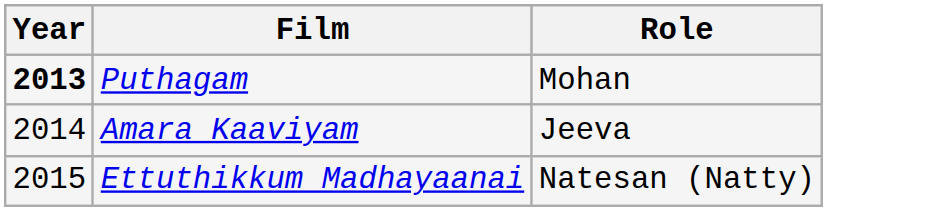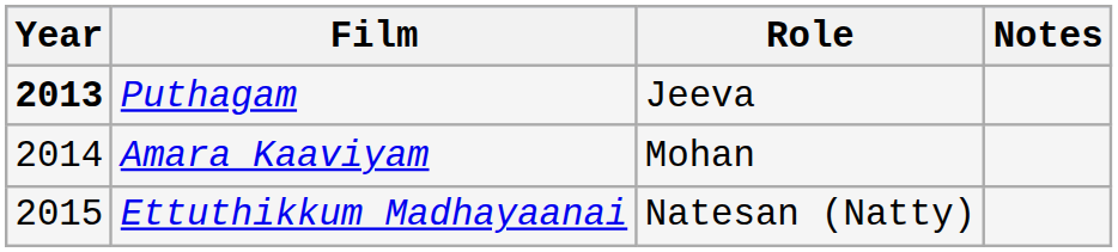+ column: Notes
Puthagam | Role: Mohan -> Jeeva
Amara Kaaviyam | Role: Jeeva -> Mohan
